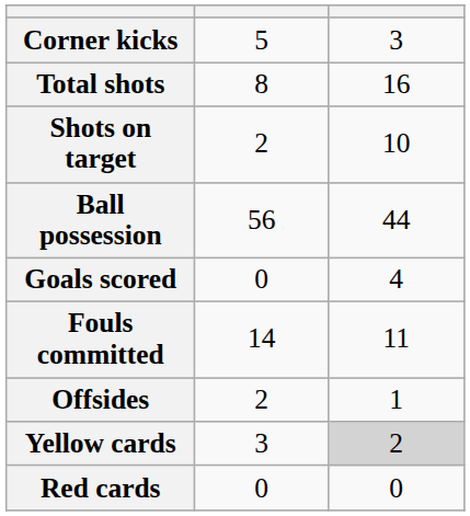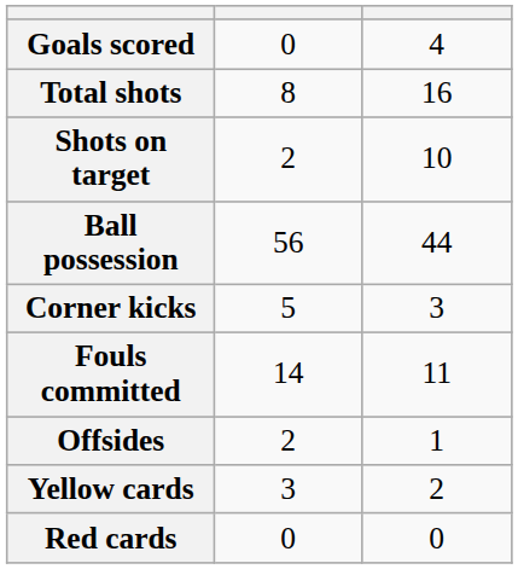rows swapped: Goals scored <-> Corner kicks
Yellow cards | column 3: lightgrey background -> no background
